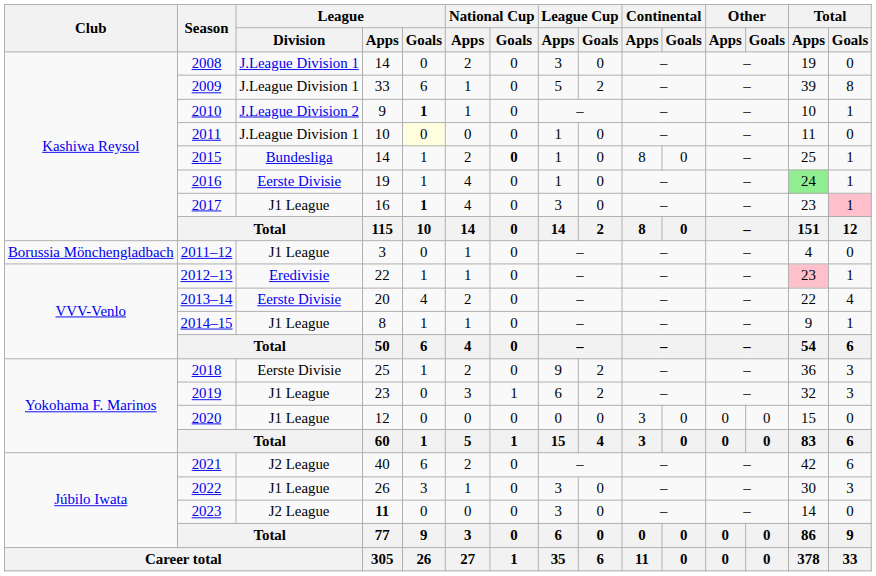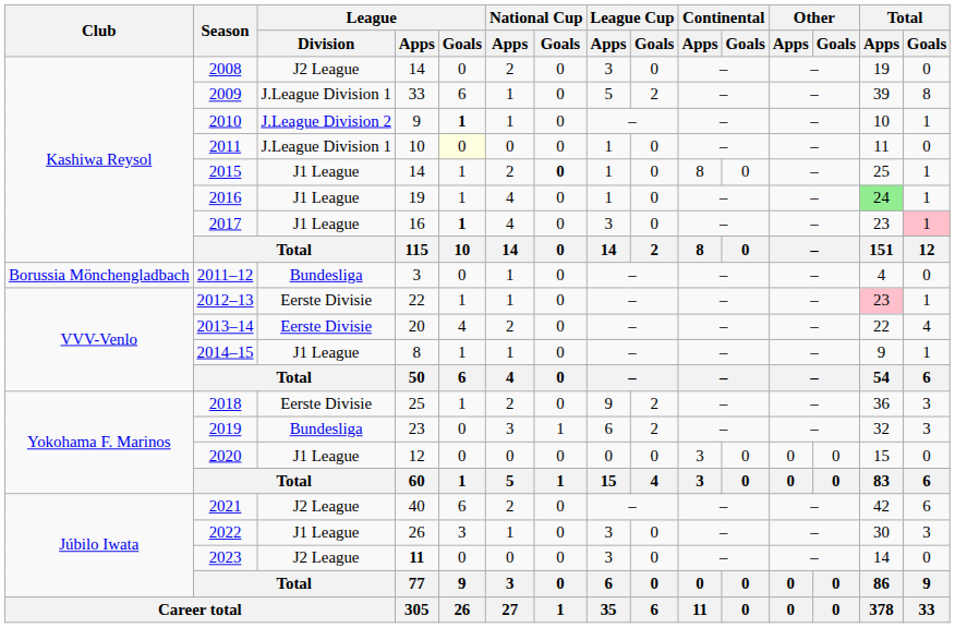2008 | League / Division: J.League Division 1 -> J2 League
2015 | League / Division: Bundesliga -> J1 League
2016 | League / Division: Eerste Divisie -> J1 League
2011–12 | League / Division: J1 League -> Bundesliga
2012–13 | League / Division: Eredivisie -> Eerste Divisie
2019 | League / Division: J1 League -> Bundesliga
